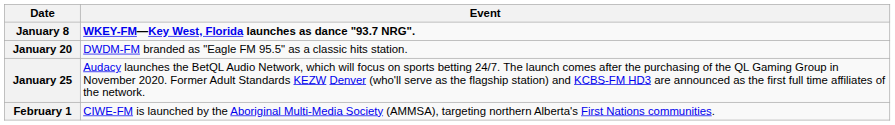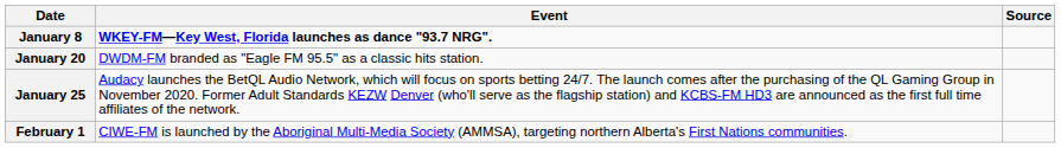+ column: Source
